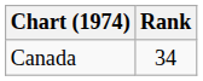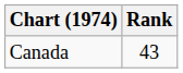Canada | Rank: 34 -> 43
